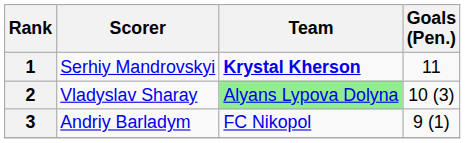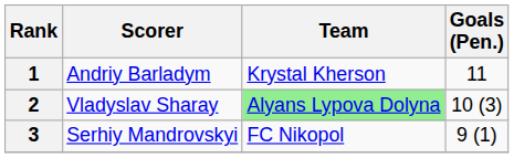1 | Scorer: Serhiy Mandrovskyi -> Andriy Barladym
1 | Team: bold -> normal
3 | Scorer: Andriy Barladym -> Serhiy Mandrovskyi
